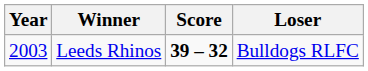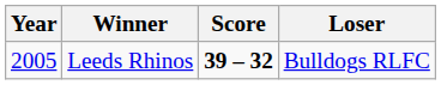Leeds Rhinos | Year: 2003 -> 2005
